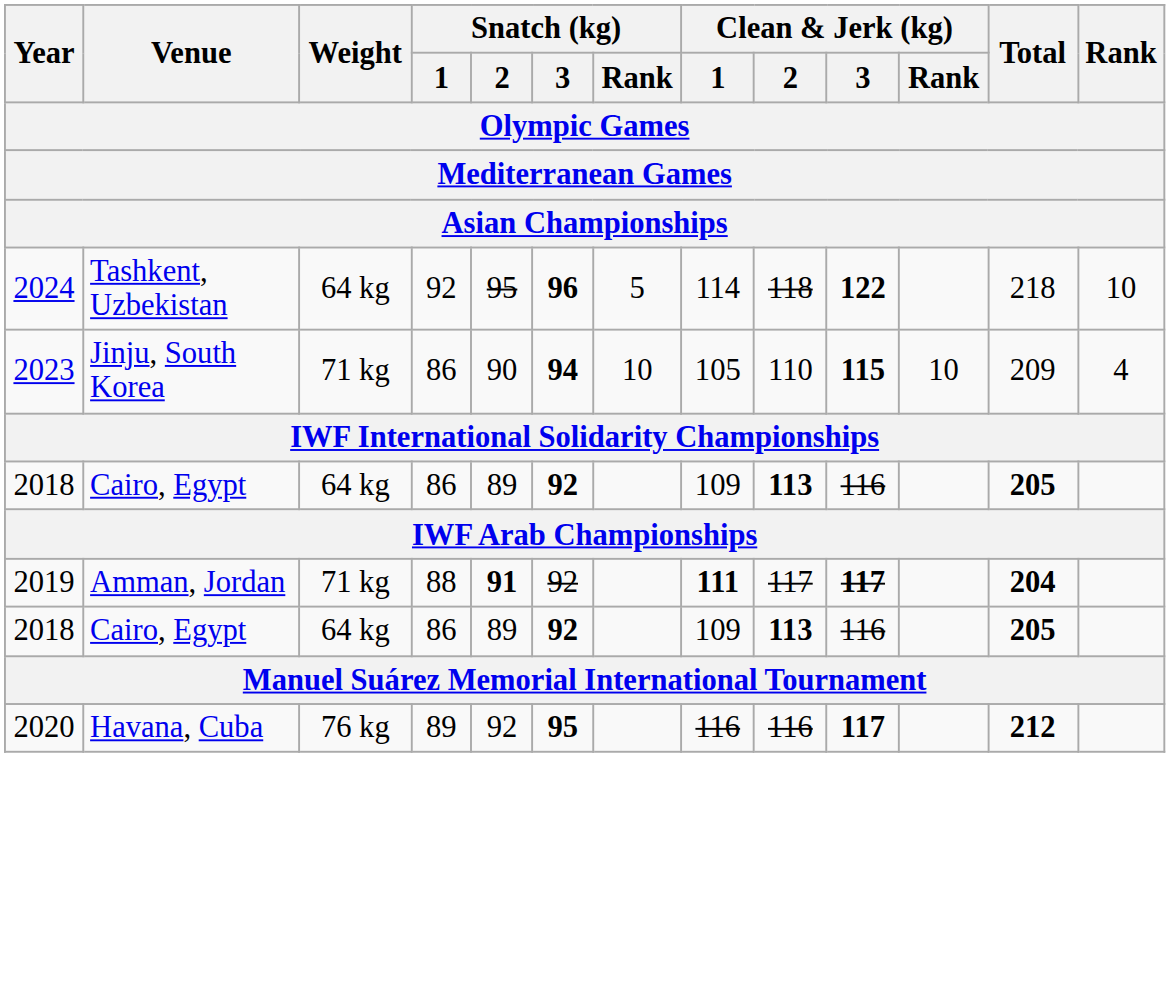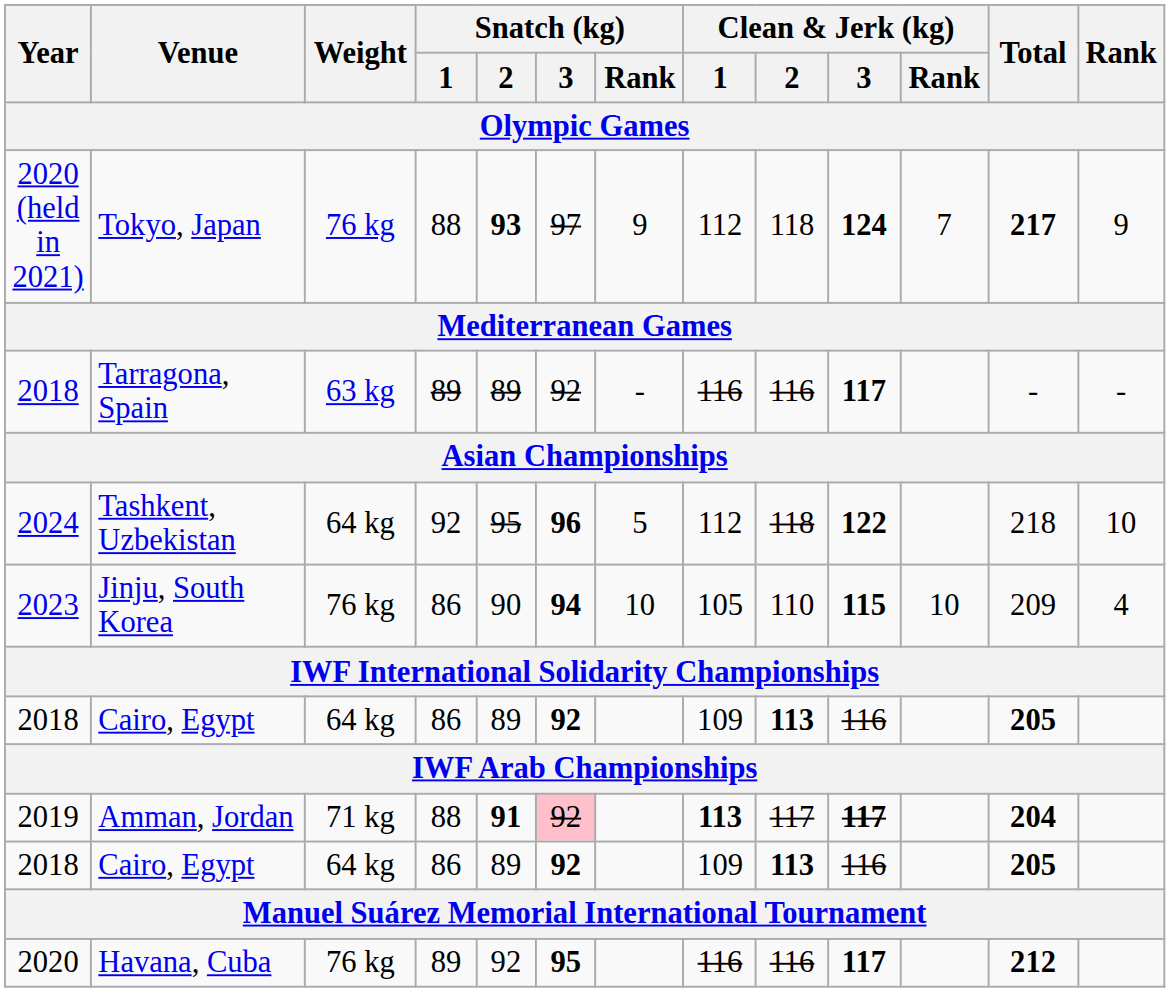+ row: 2020 (held in 2021) | Tokyo, Japan | 76 kg | 88 | 93 | 97 | 9 | 112 | 118 | 124 | 7 | 217 | 9
+ row: 2018 | Tarragona, Spain | 63 kg | 89 | 89 | 92 | - | 116 | 116 | 117 | - | -
Tashkent, Uzbekistan | Clean & Jerk (kg) / 1: 114 -> 112
Jinju, South Korea | Weight: 71 kg -> 76 kg
Amman, Jordan | Snatch (kg) / 3: no background -> pink background
Amman, Jordan | Clean & Jerk (kg) / 1: 111 -> 113
